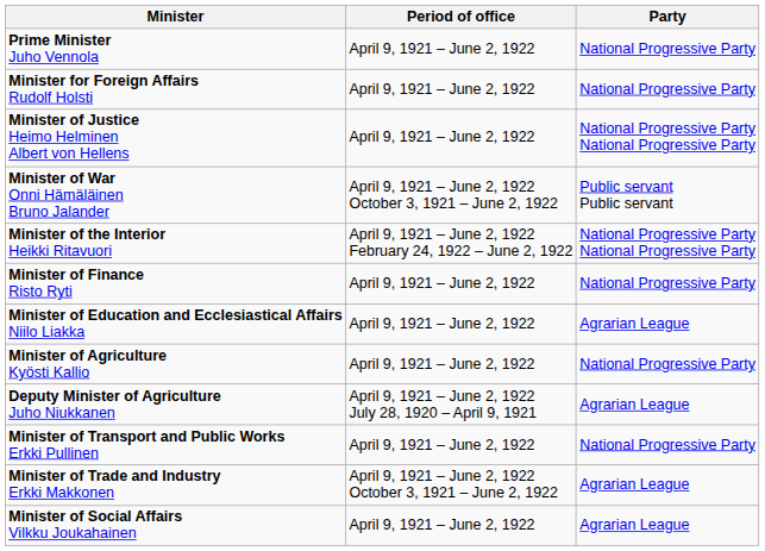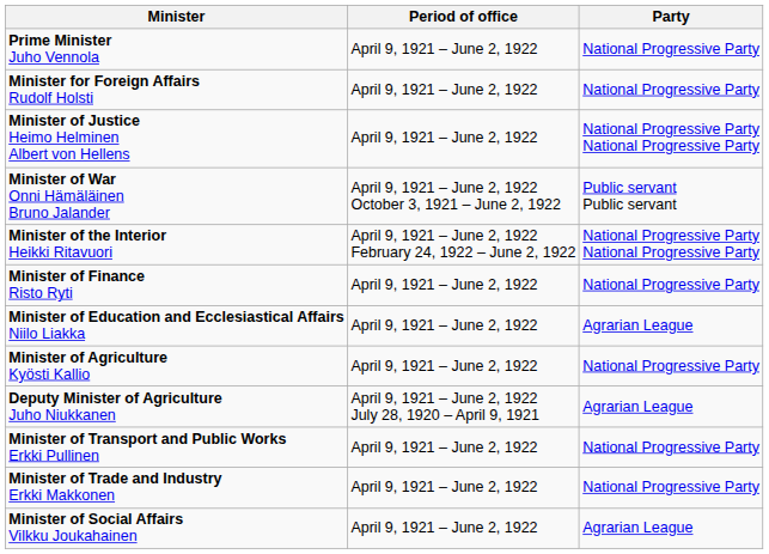Minister of Trade and Industry Erkki Makkonen | Period of office: April 9, 1921 – June 2, 1922 October 3, 1921 – June 2, 1922 -> April 9, 1921 – June 2, 1922
Minister of Trade and Industry Erkki Makkonen | Party: Agrarian League -> National Progressive Party
